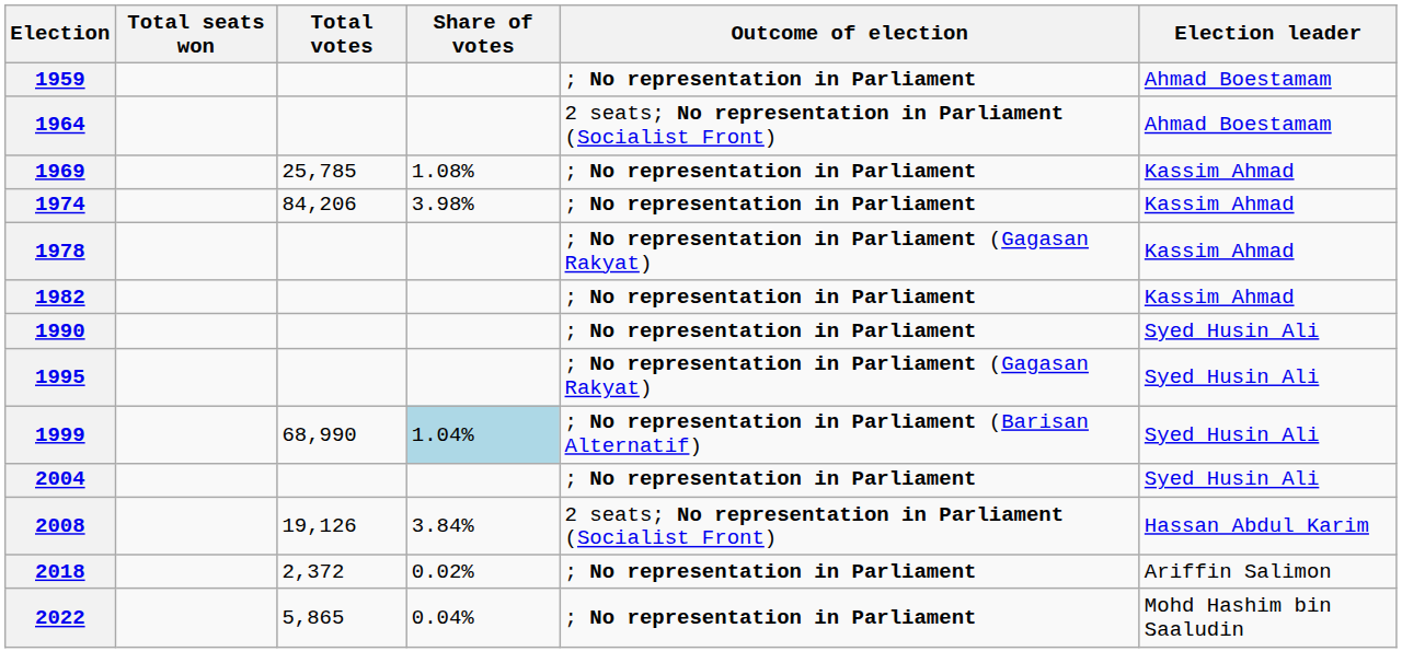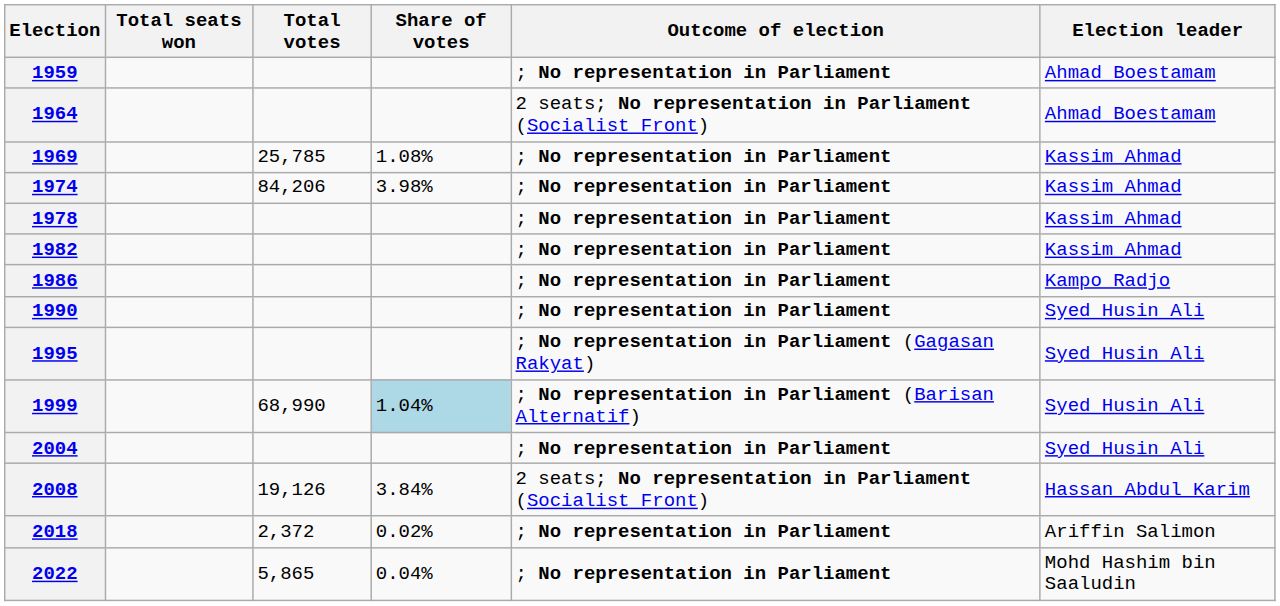1978 | Outcome of election: ; No representation in Parliament (Gagasan Rakyat) -> ; No representation in Parliament
+ row: 1986 | ; No representation in Parliament | Kampo Radjo
